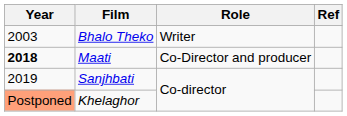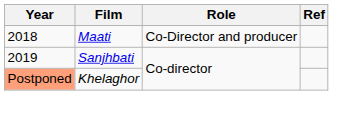- row: 2003 | Bhalo Theko | Writer
Maati | Year: bold -> normal
